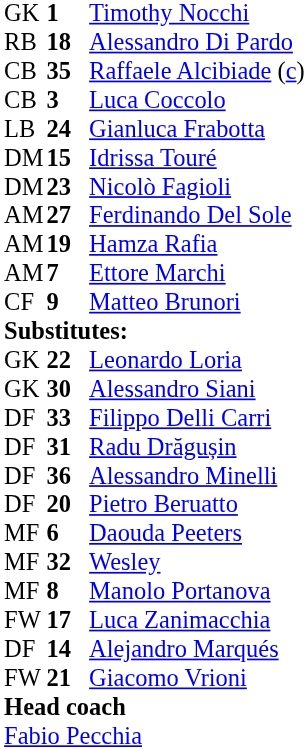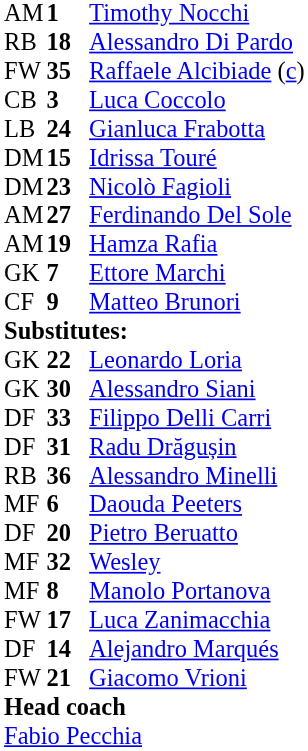Timothy Nocchi | column 1: GK -> AM
Raffaele Alcibiade (c) | column 1: CB -> FW
Ettore Marchi | column 1: AM -> GK
Alessandro Minelli | column 1: DF -> RB
rows swapped: Pietro Beruatto <-> Daouda Peeters
